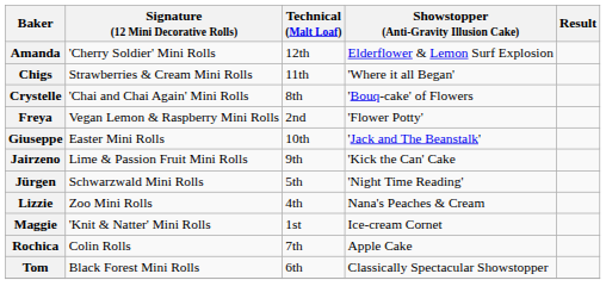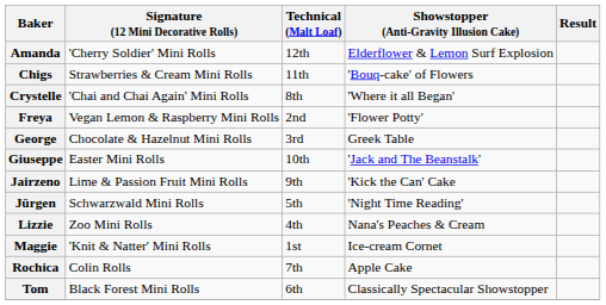Chigs | Showstopper (Anti-Gravity Illusion Cake): 'Where it all Began' -> 'Bouq-cake' of Flowers
Crystelle | Showstopper (Anti-Gravity Illusion Cake): 'Bouq-cake' of Flowers -> 'Where it all Began'
+ row: George | Chocolate & Hazelnut Mini Rolls | 3rd | Greek Table
